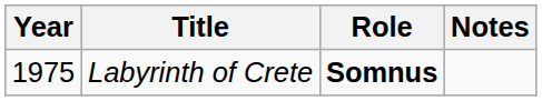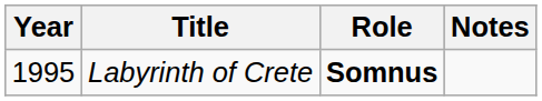Labyrinth of Crete | Year: 1975 -> 1995
